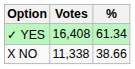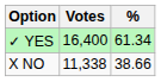✓ YES | Votes: 16,408 -> 16,400
